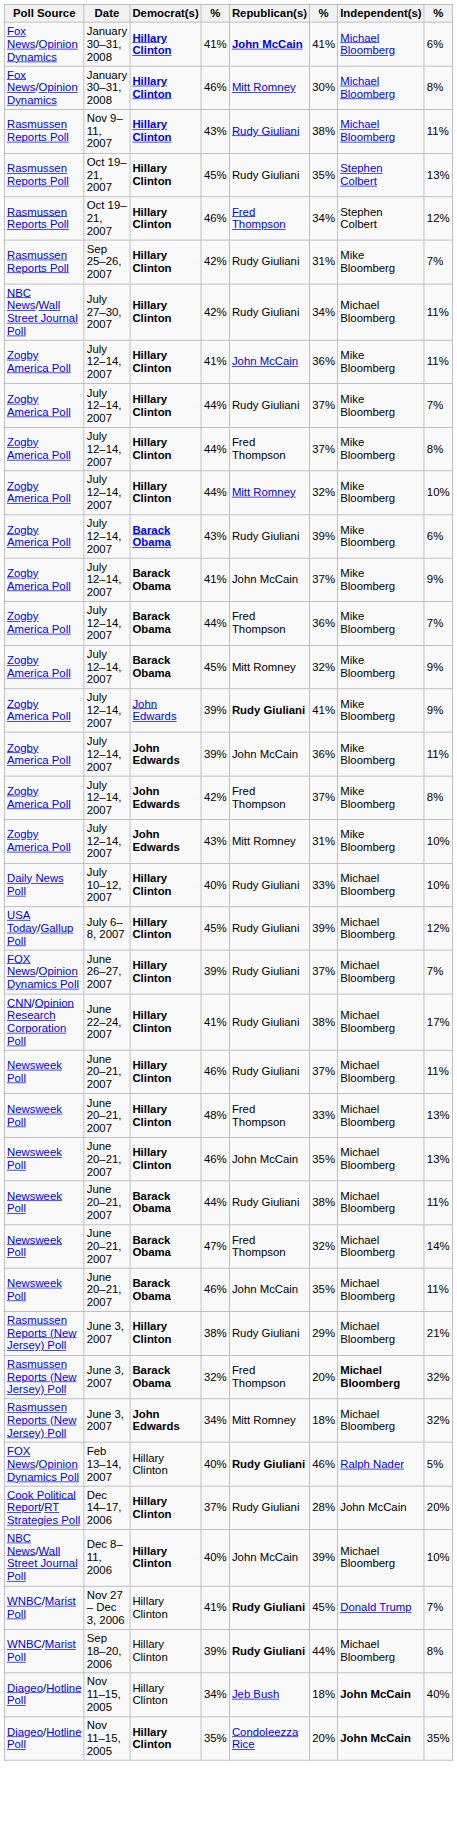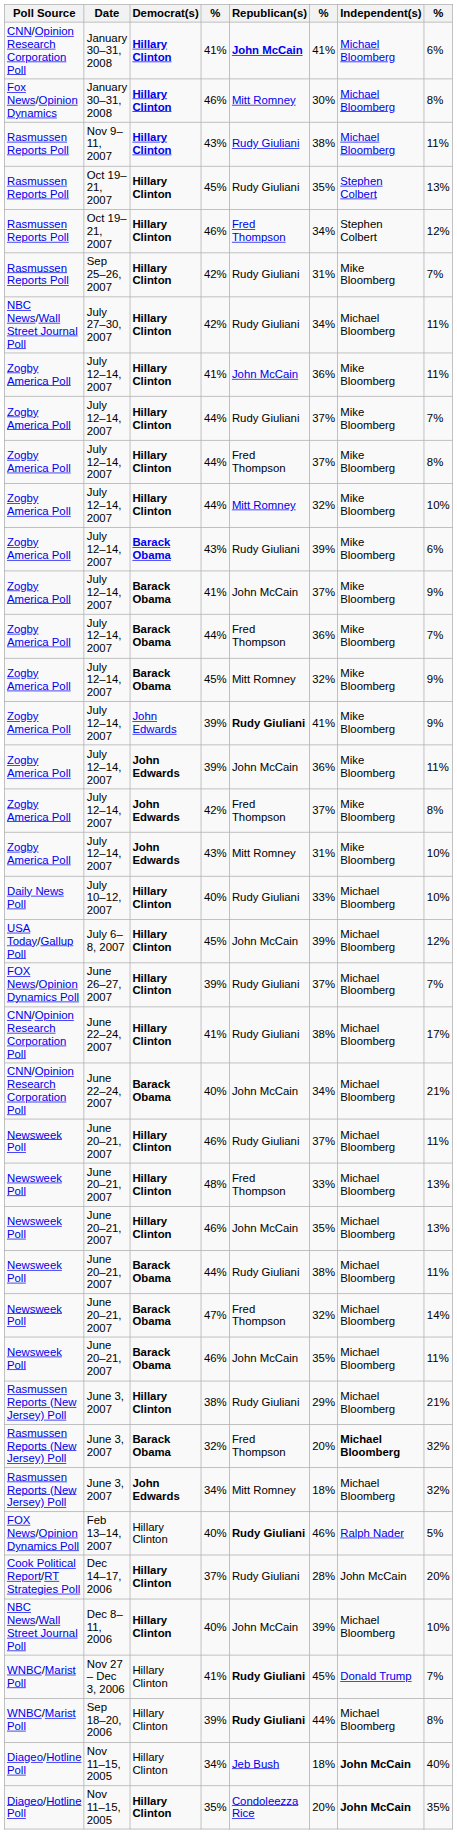January 30–31, 2008 / 41% | Poll Source: Fox News/Opinion Dynamics -> CNN/Opinion Research Corporation Poll
July 6–8, 2007 | Republican(s): Rudy Giuliani -> John McCain
+ row: CNN/Opinion Research Corporation Poll | June 22–24, 2007 | Barack Obama | 40% | John McCain | 34% | Michael Bloomberg | 21%
